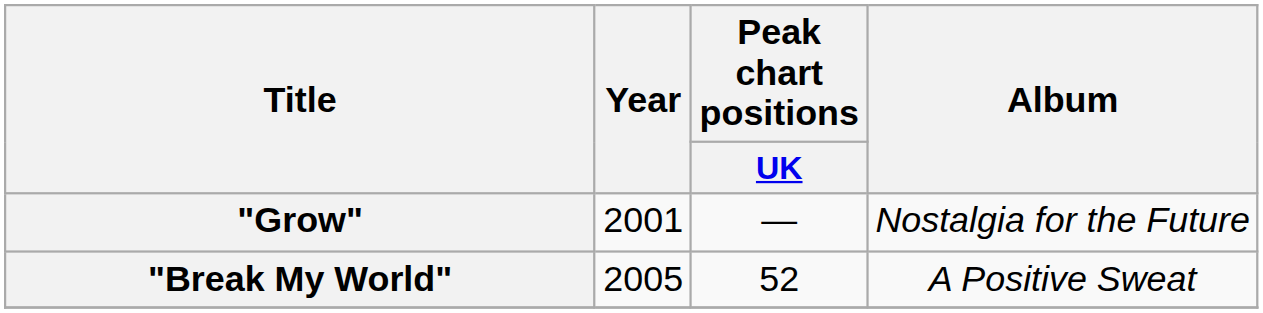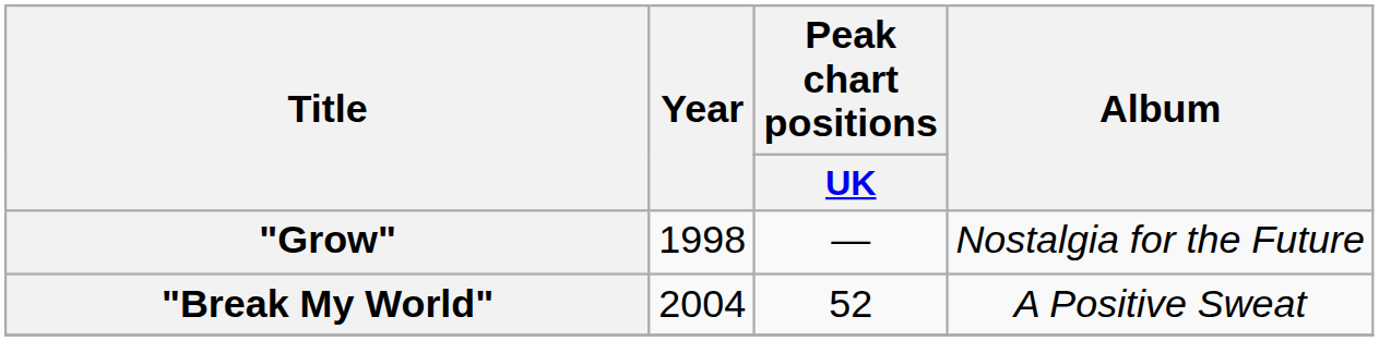"Grow" | Year: 2001 -> 1998
"Break My World" | Year: 2005 -> 2004
